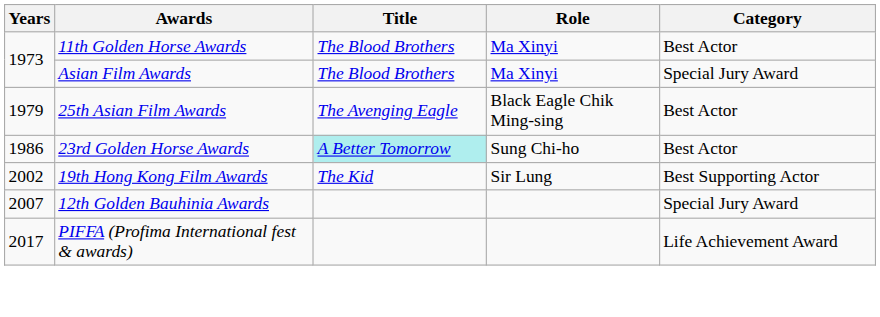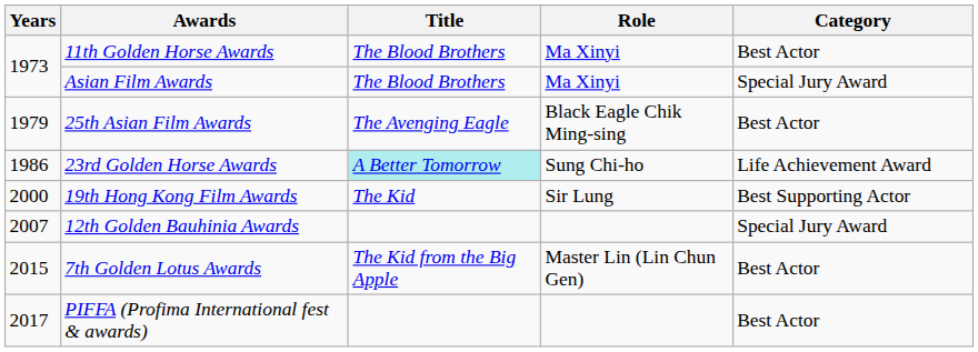23rd Golden Horse Awards | Category: Best Actor -> Life Achievement Award
19th Hong Kong Film Awards | Years: 2002 -> 2000
+ row: 2015 | 7th Golden Lotus Awards | The Kid from the Big Apple | Master Lin (Lin Chun Gen) | Best Actor
PIFFA (Profima International fest & awards) | Category: Life Achievement Award -> Best Actor
